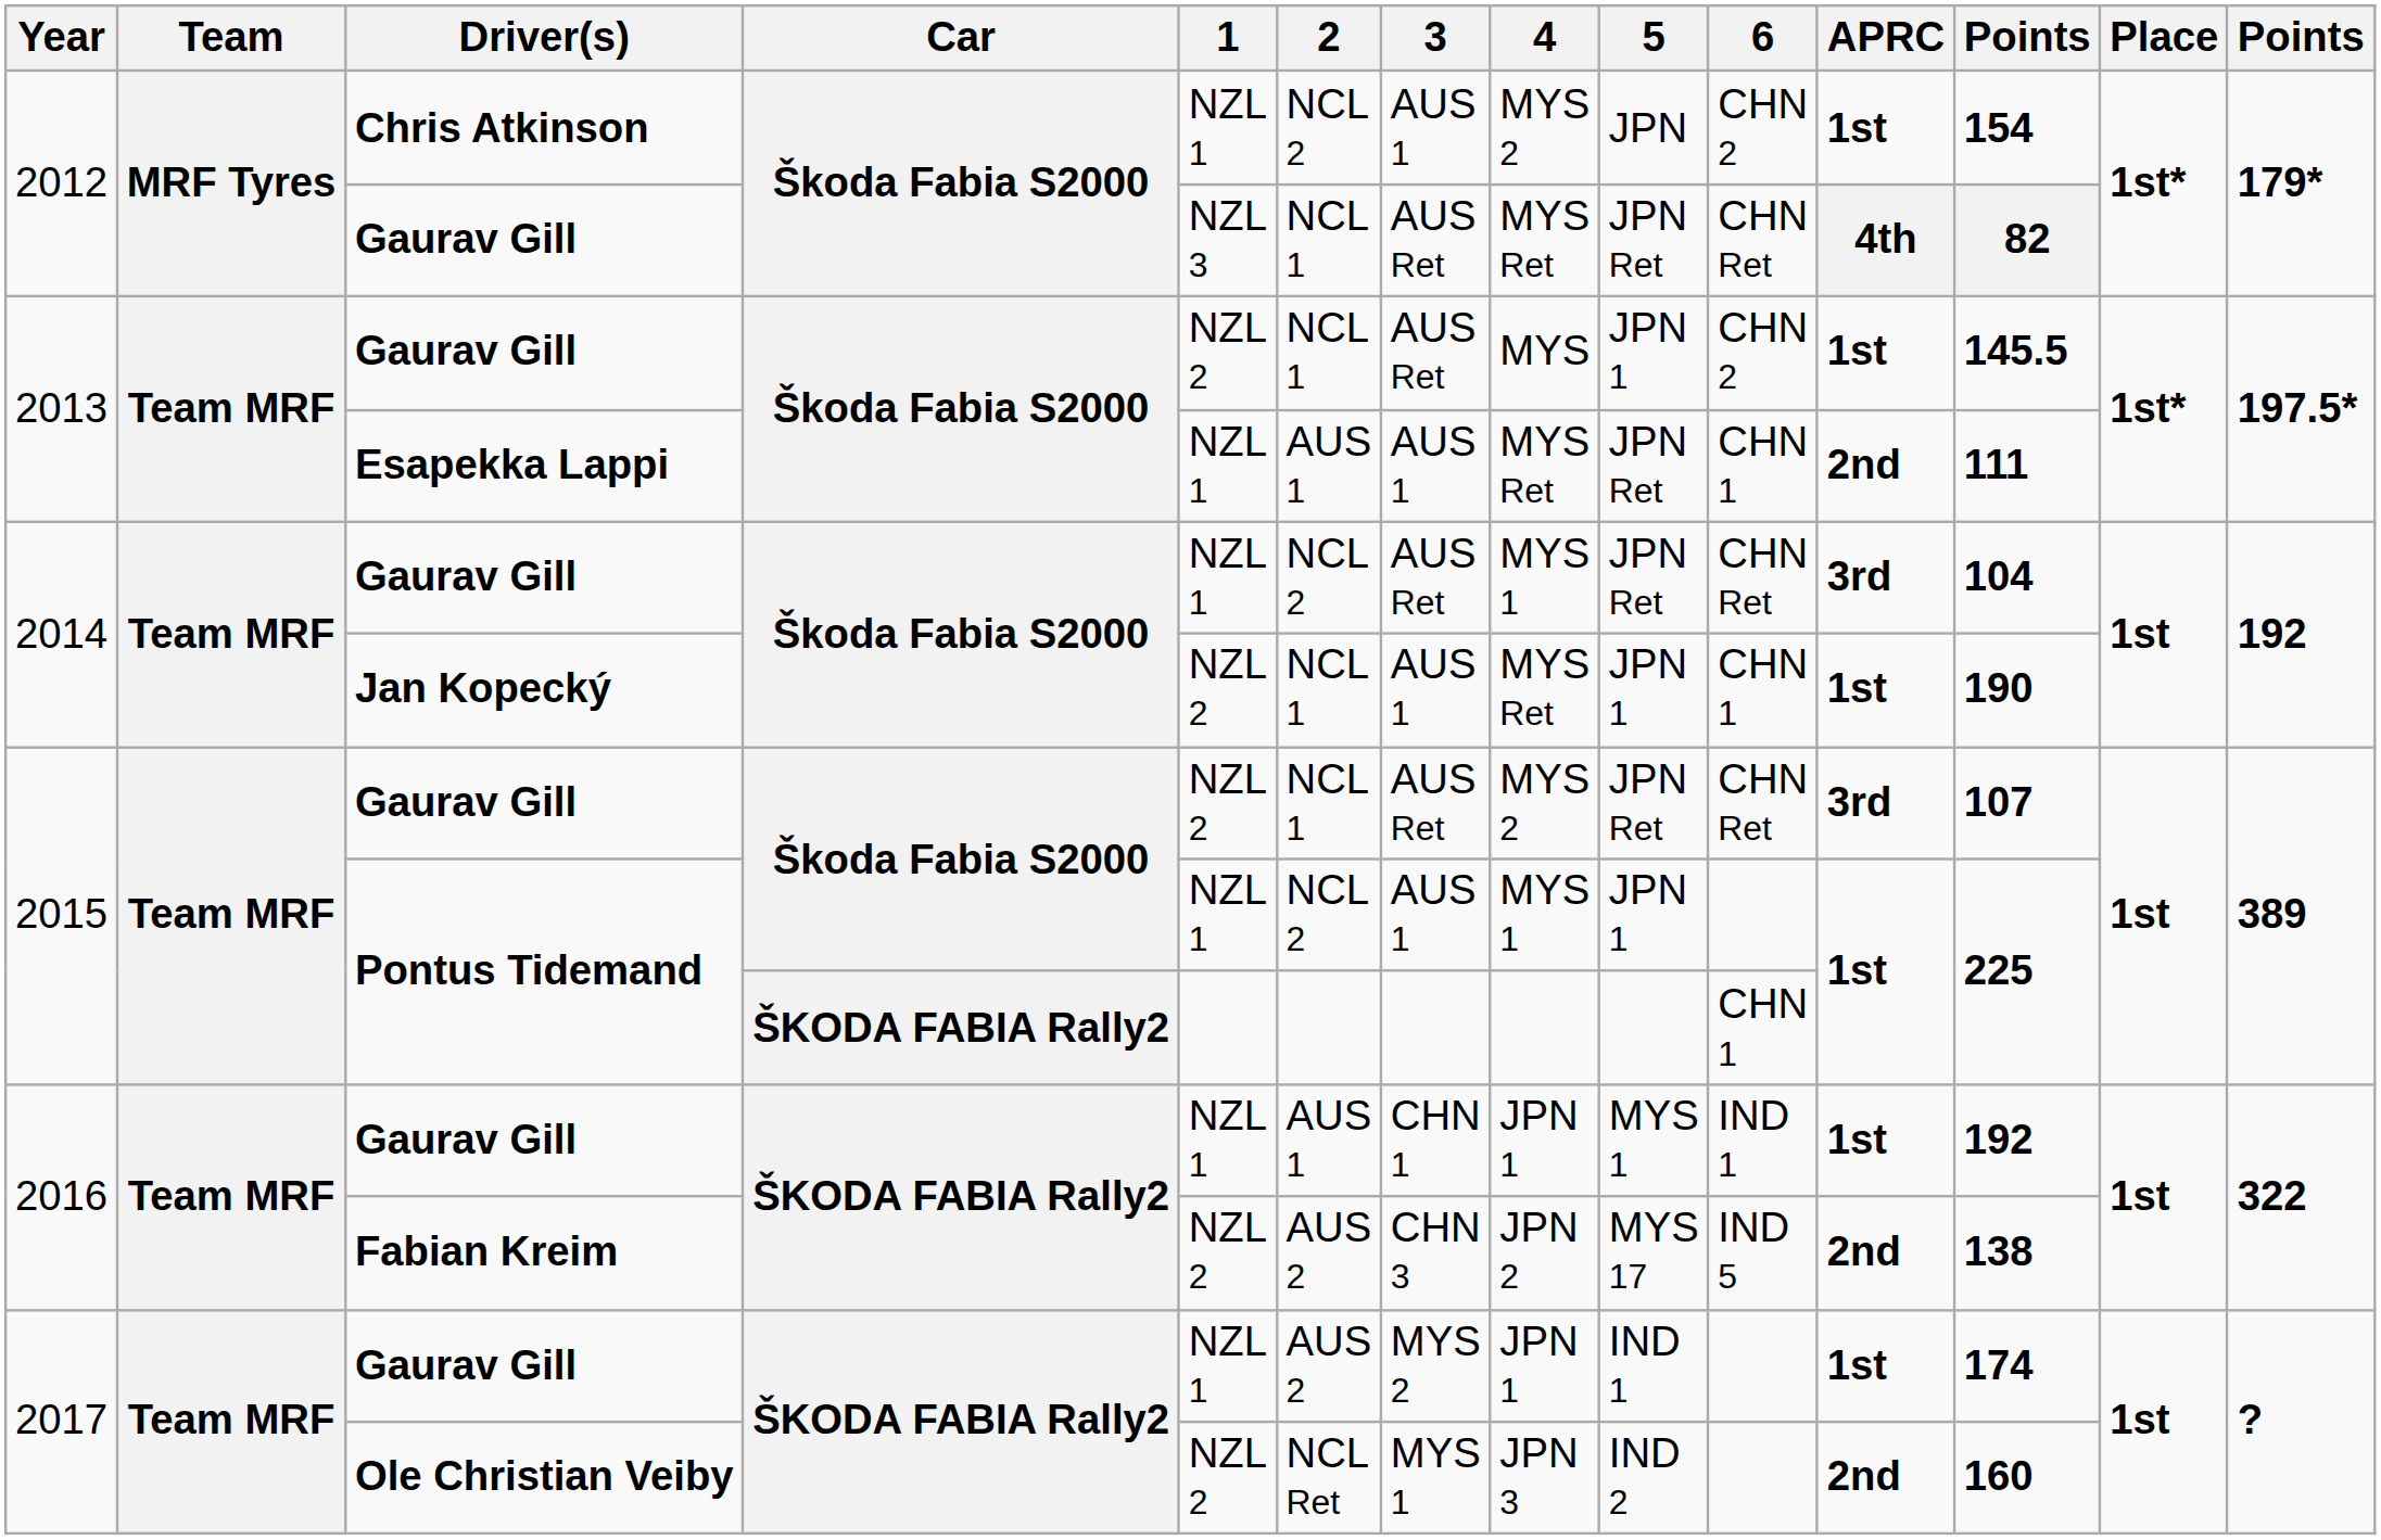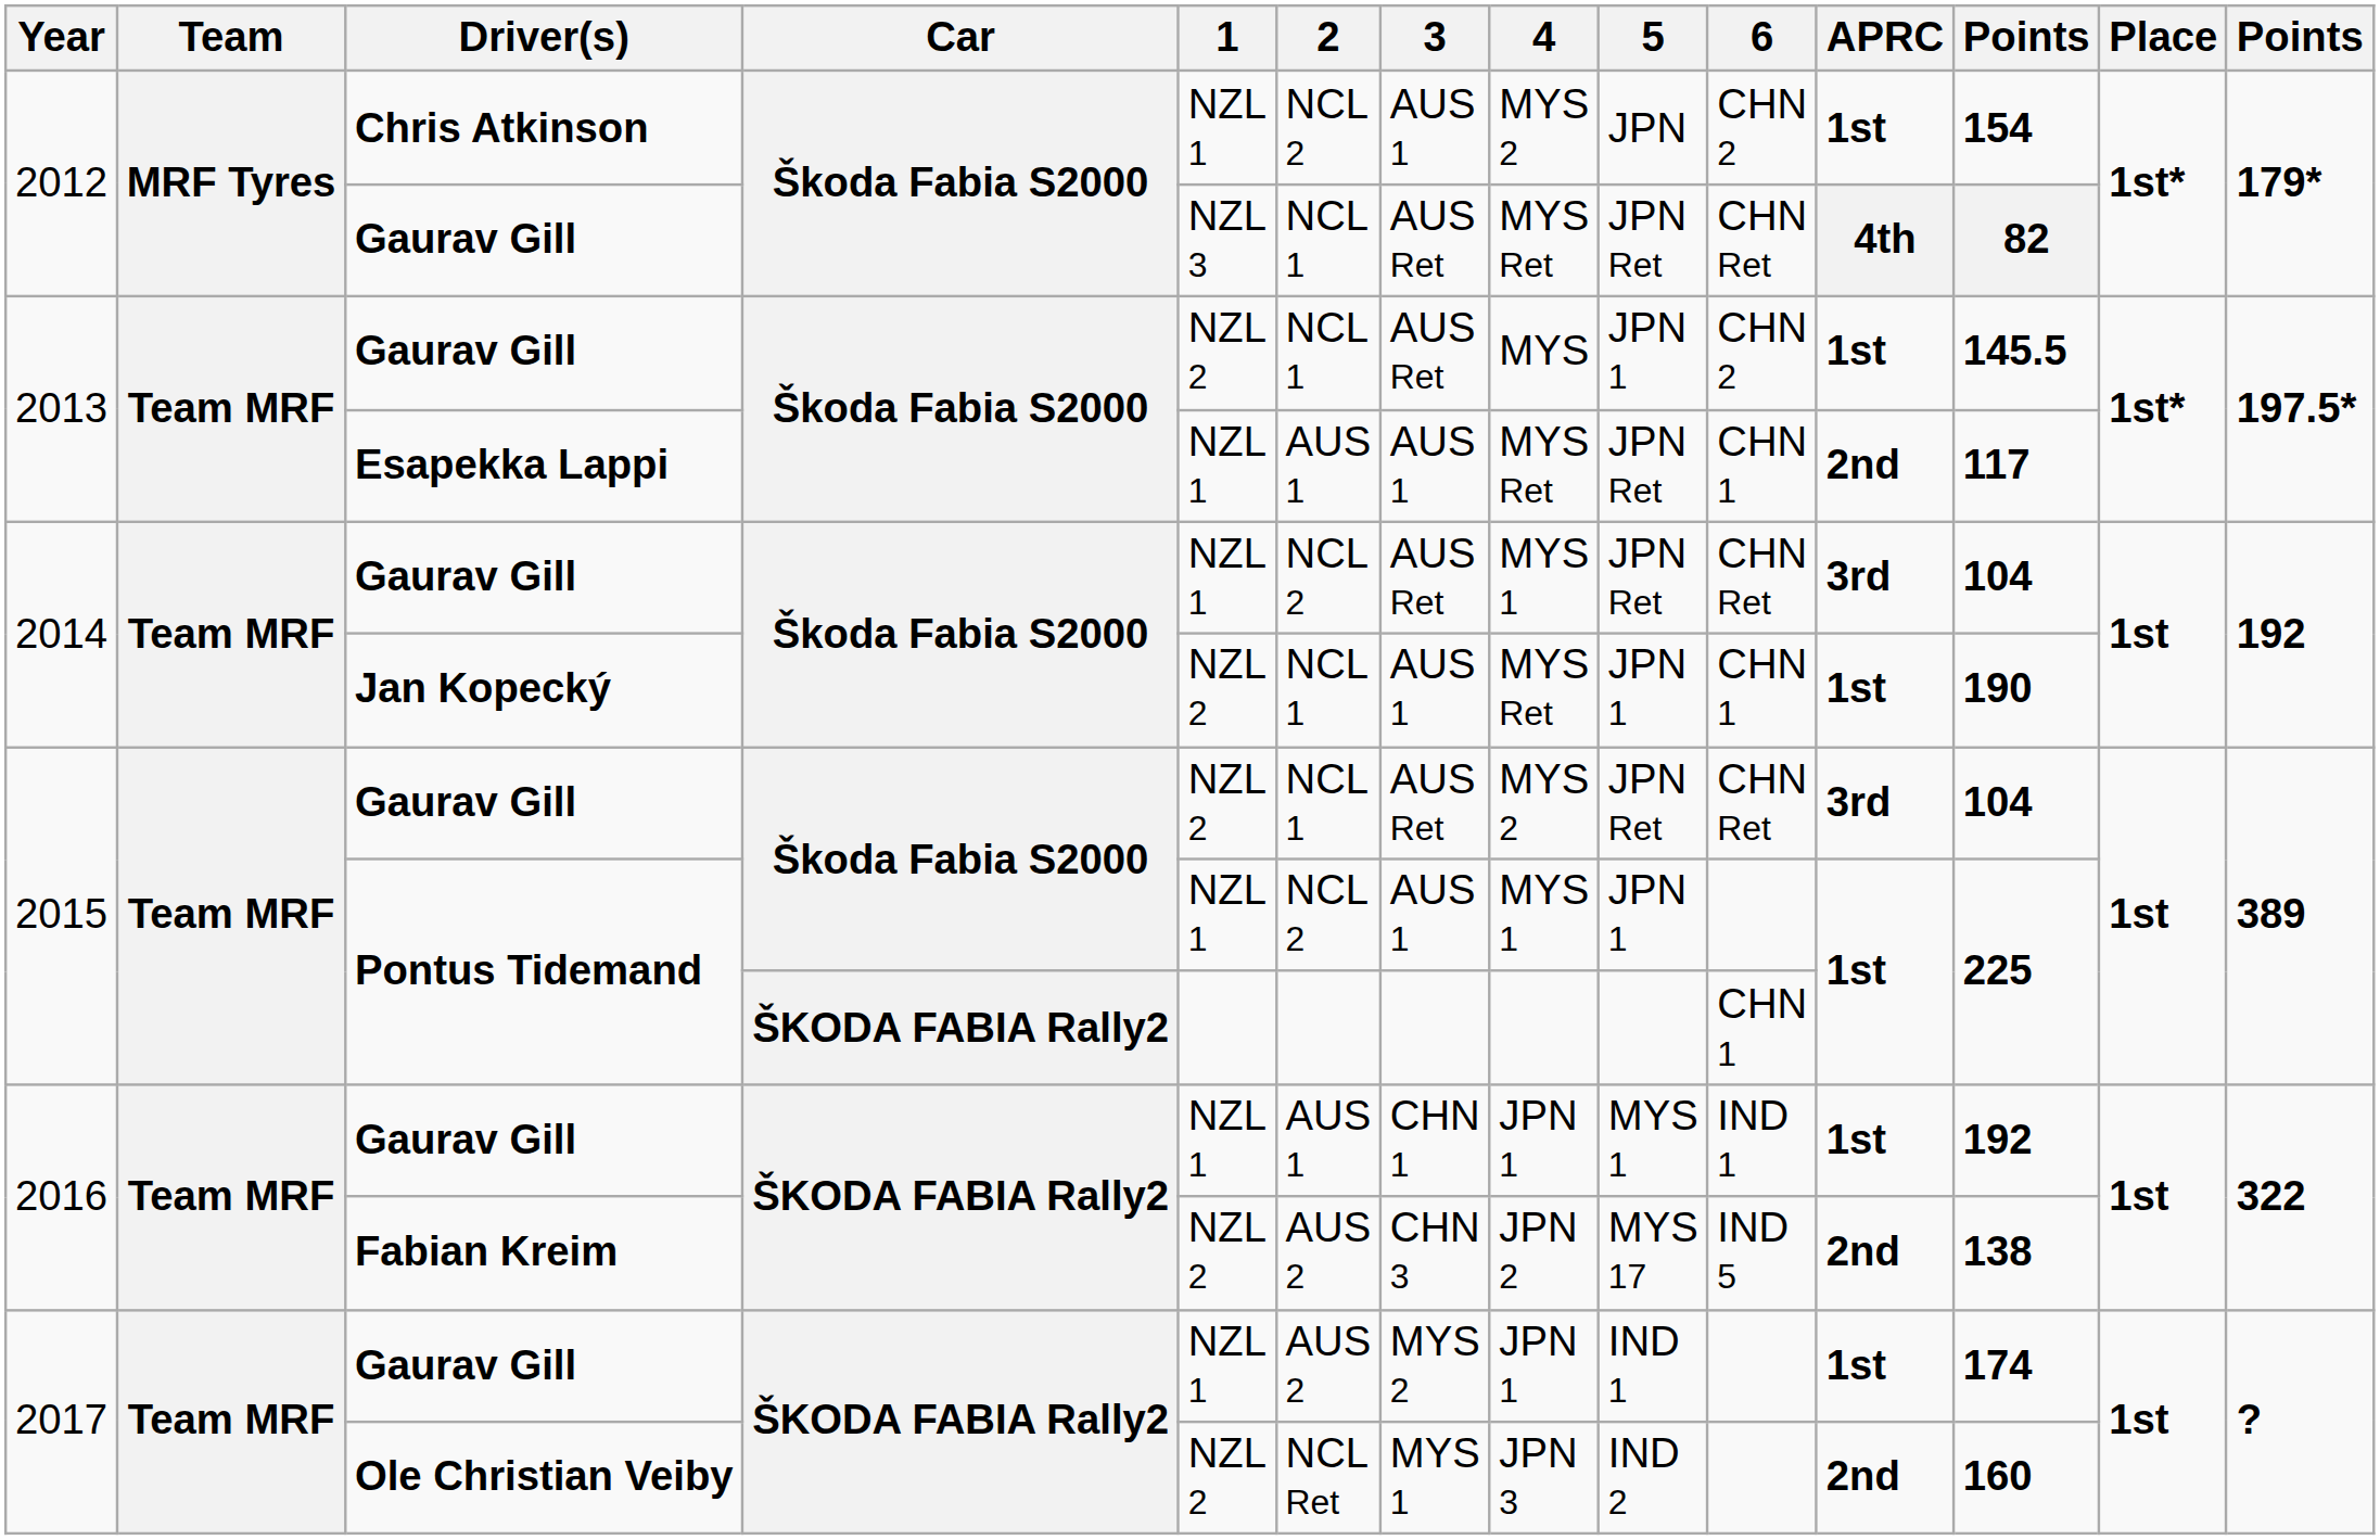Esapekka Lappi | column 12: 111 -> 117
2015 / Gaurav Gill | column 12: 107 -> 104
